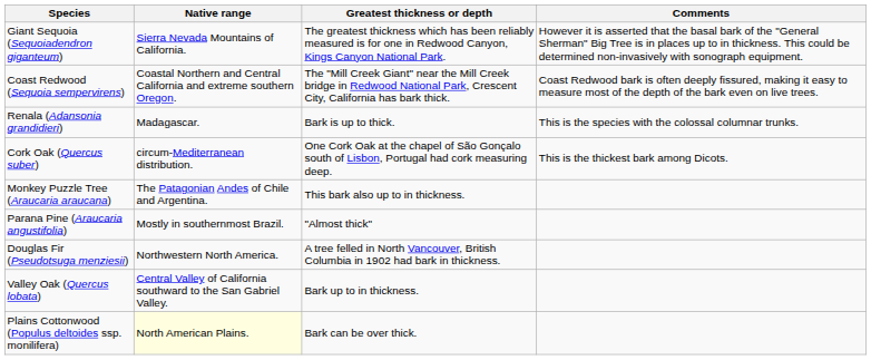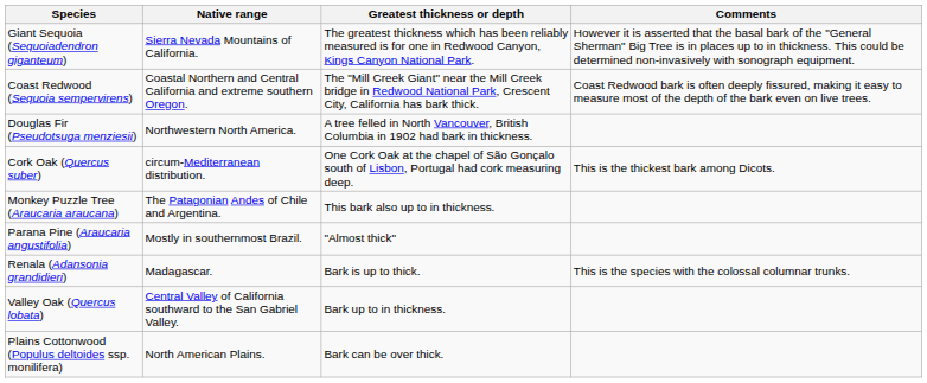rows swapped: Douglas Fir (Pseudotsuga menziesii) <-> Renala (Adansonia grandidieri)
Plains Cottonwood (Populus deltoides ssp. monilifera) | Native range: lightyellow background -> no background
